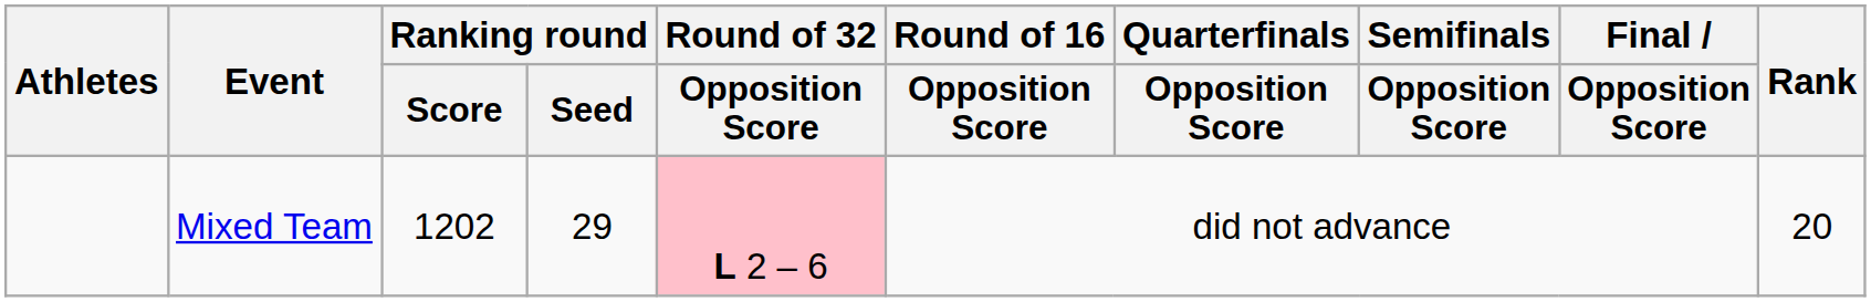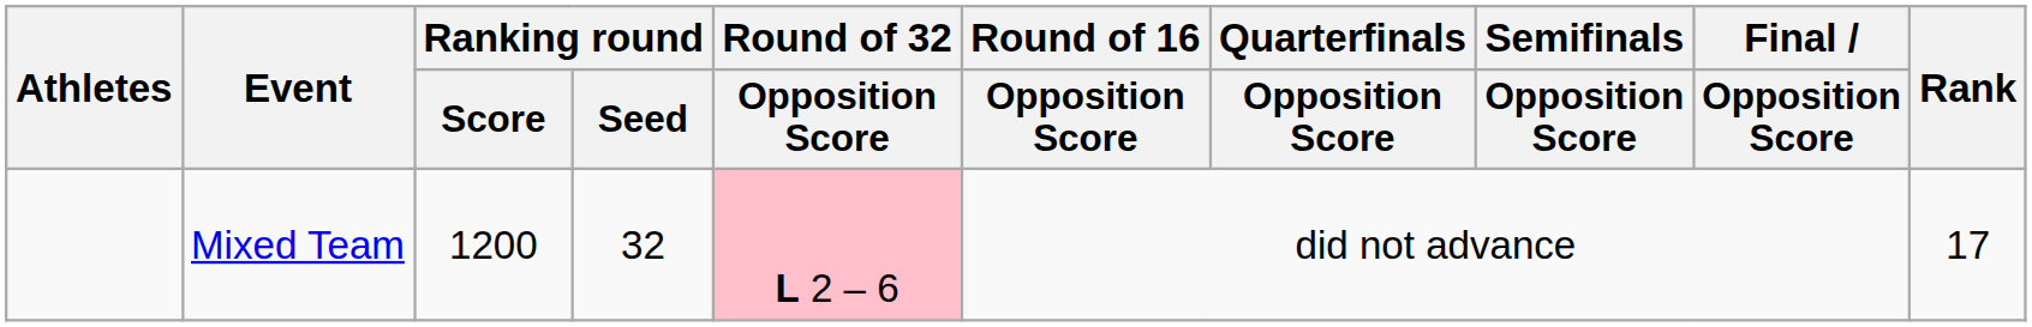Mixed Team | Ranking round / Score: 1202 -> 1200
Mixed Team | Ranking round / Seed: 29 -> 32
Mixed Team | Rank: 20 -> 17
